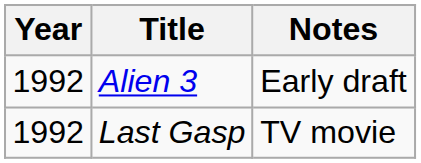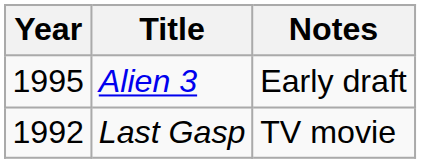Alien 3 | Year: 1992 -> 1995
